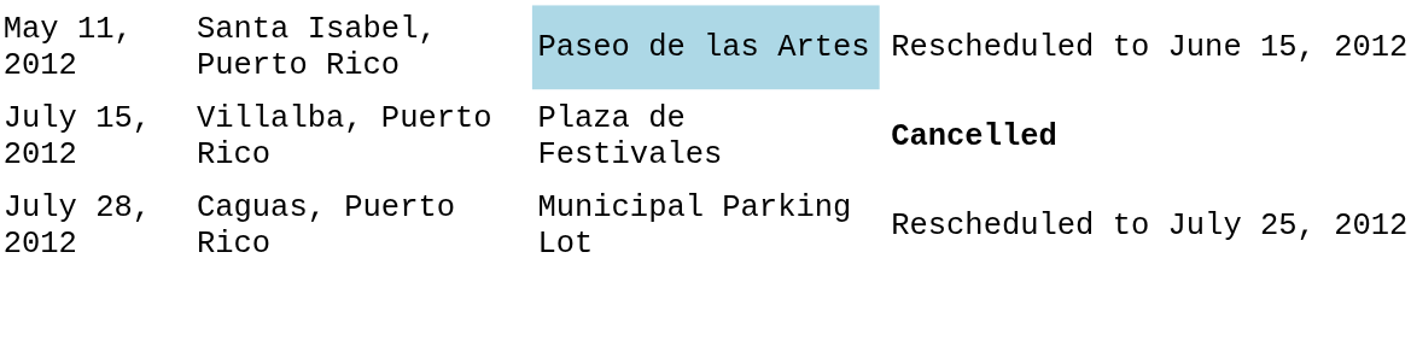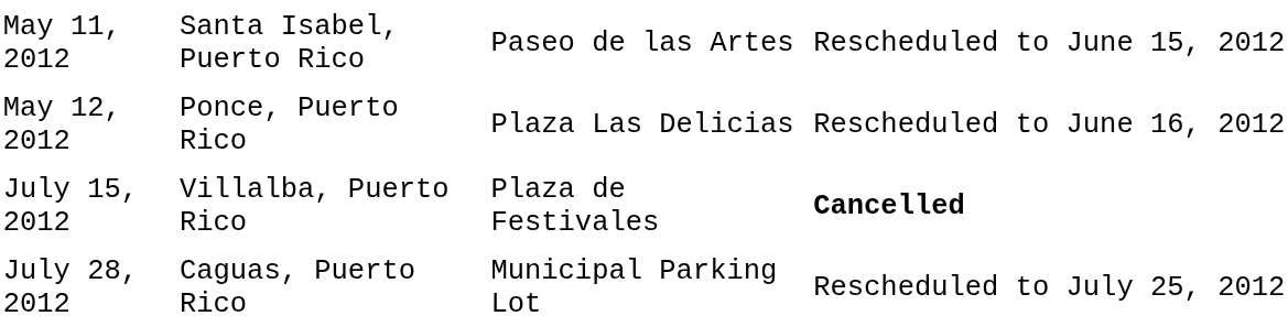May 11, 2012 | column 3: lightblue background -> no background
+ row: May 12, 2012 | Ponce, Puerto Rico | Plaza Las Delicias | Rescheduled to June 16, 2012
